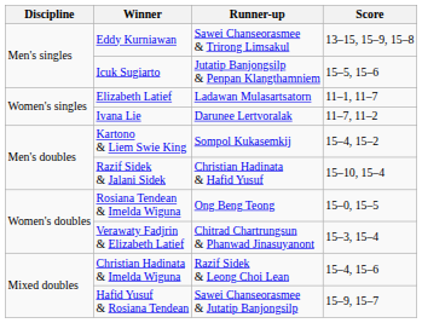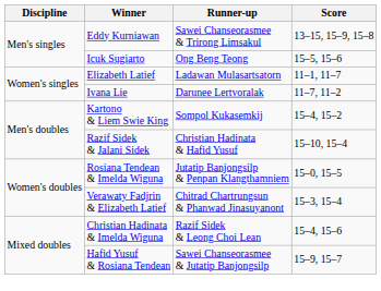Icuk Sugiarto | Runner-up: Jutatip Banjongsilp & Penpan Klangthamniem -> Ong Beng Teong
Rosiana Tendean & Imelda Wiguna | Runner-up: Ong Beng Teong -> Jutatip Banjongsilp & Penpan Klangthamniem
